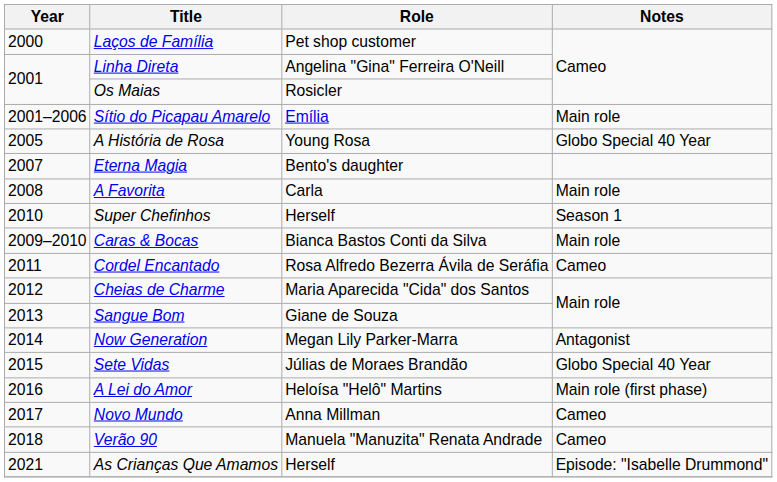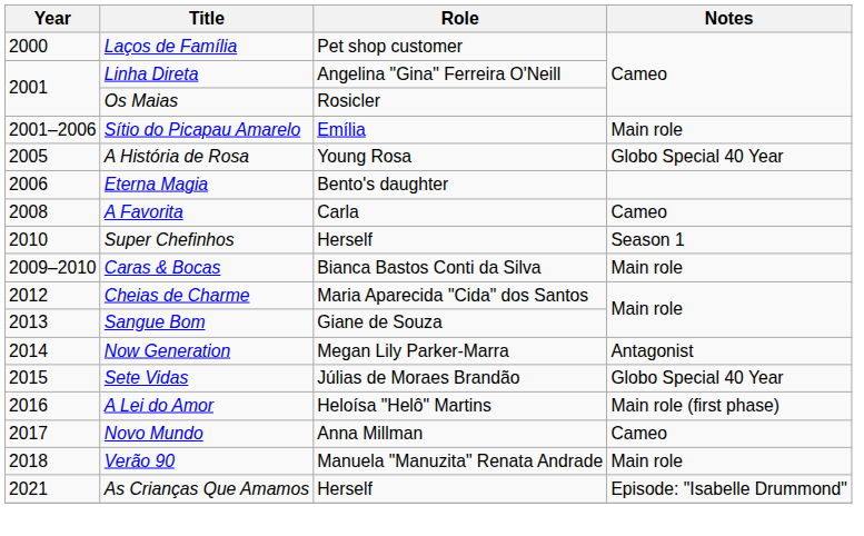Eterna Magia | Year: 2007 -> 2006
A Favorita | Notes: Main role -> Cameo
- row: 2011 | Cordel Encantado | Rosa Alfredo Bezerra Ávila de Seráfia | Cameo
Verão 90 | Notes: Cameo -> Main role
